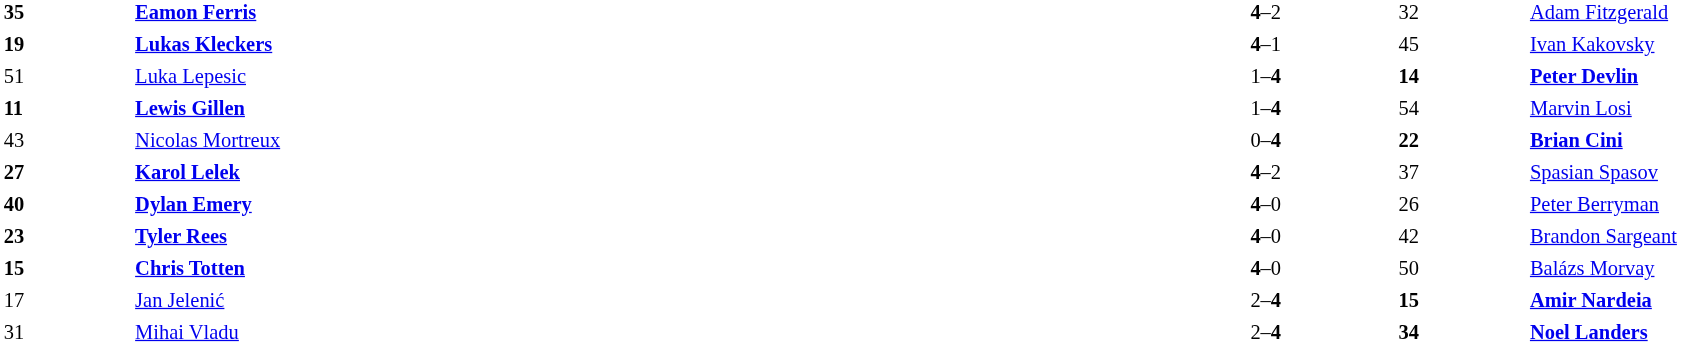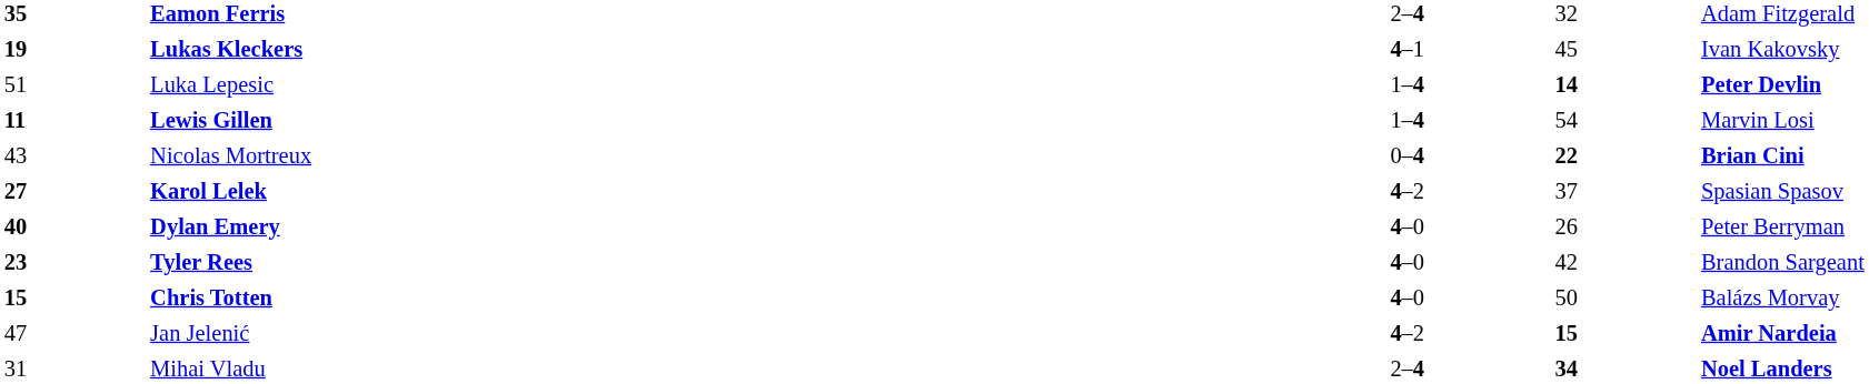Eamon Ferris | column 3: 4–2 -> 2–4
Jan Jelenić | column 1: 17 -> 47
Jan Jelenić | column 3: 2–4 -> 4–2
